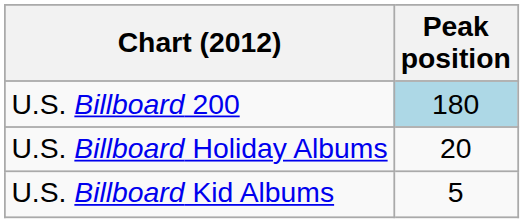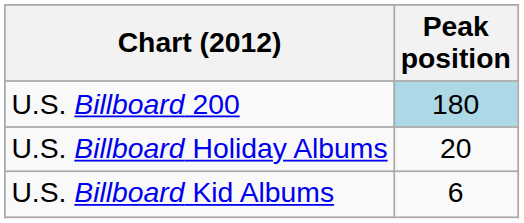U.S. Billboard Kid Albums | Peak position: 5 -> 6
